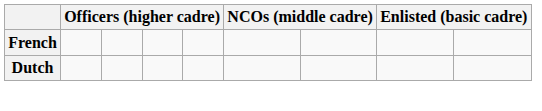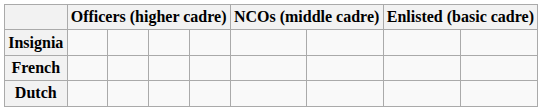+ row: Insignia
